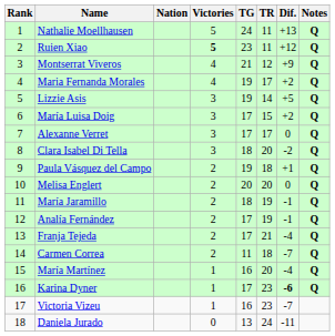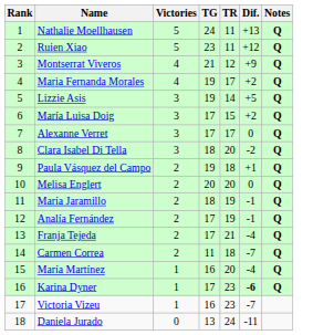- column: Nation
Ruien Xiao | Victories: bold -> normal
